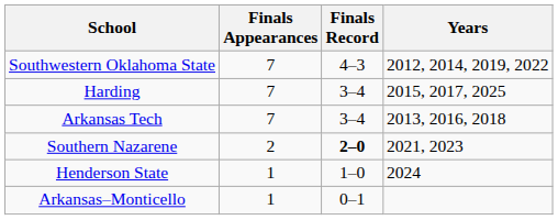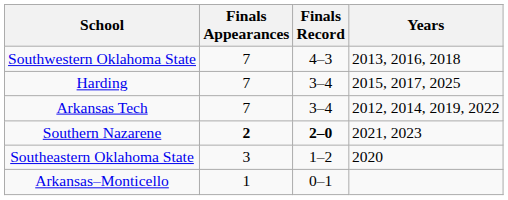Southwestern Oklahoma State | Years: 2012, 2014, 2019, 2022 -> 2013, 2016, 2018
Arkansas Tech | Years: 2013, 2016, 2018 -> 2012, 2014, 2019, 2022
Southern Nazarene | Finals Appearances: normal -> bold
+ row: Southeastern Oklahoma State | 3 | 1–2 | 2020
- row: Henderson State | 1 | 1–0 | 2024
